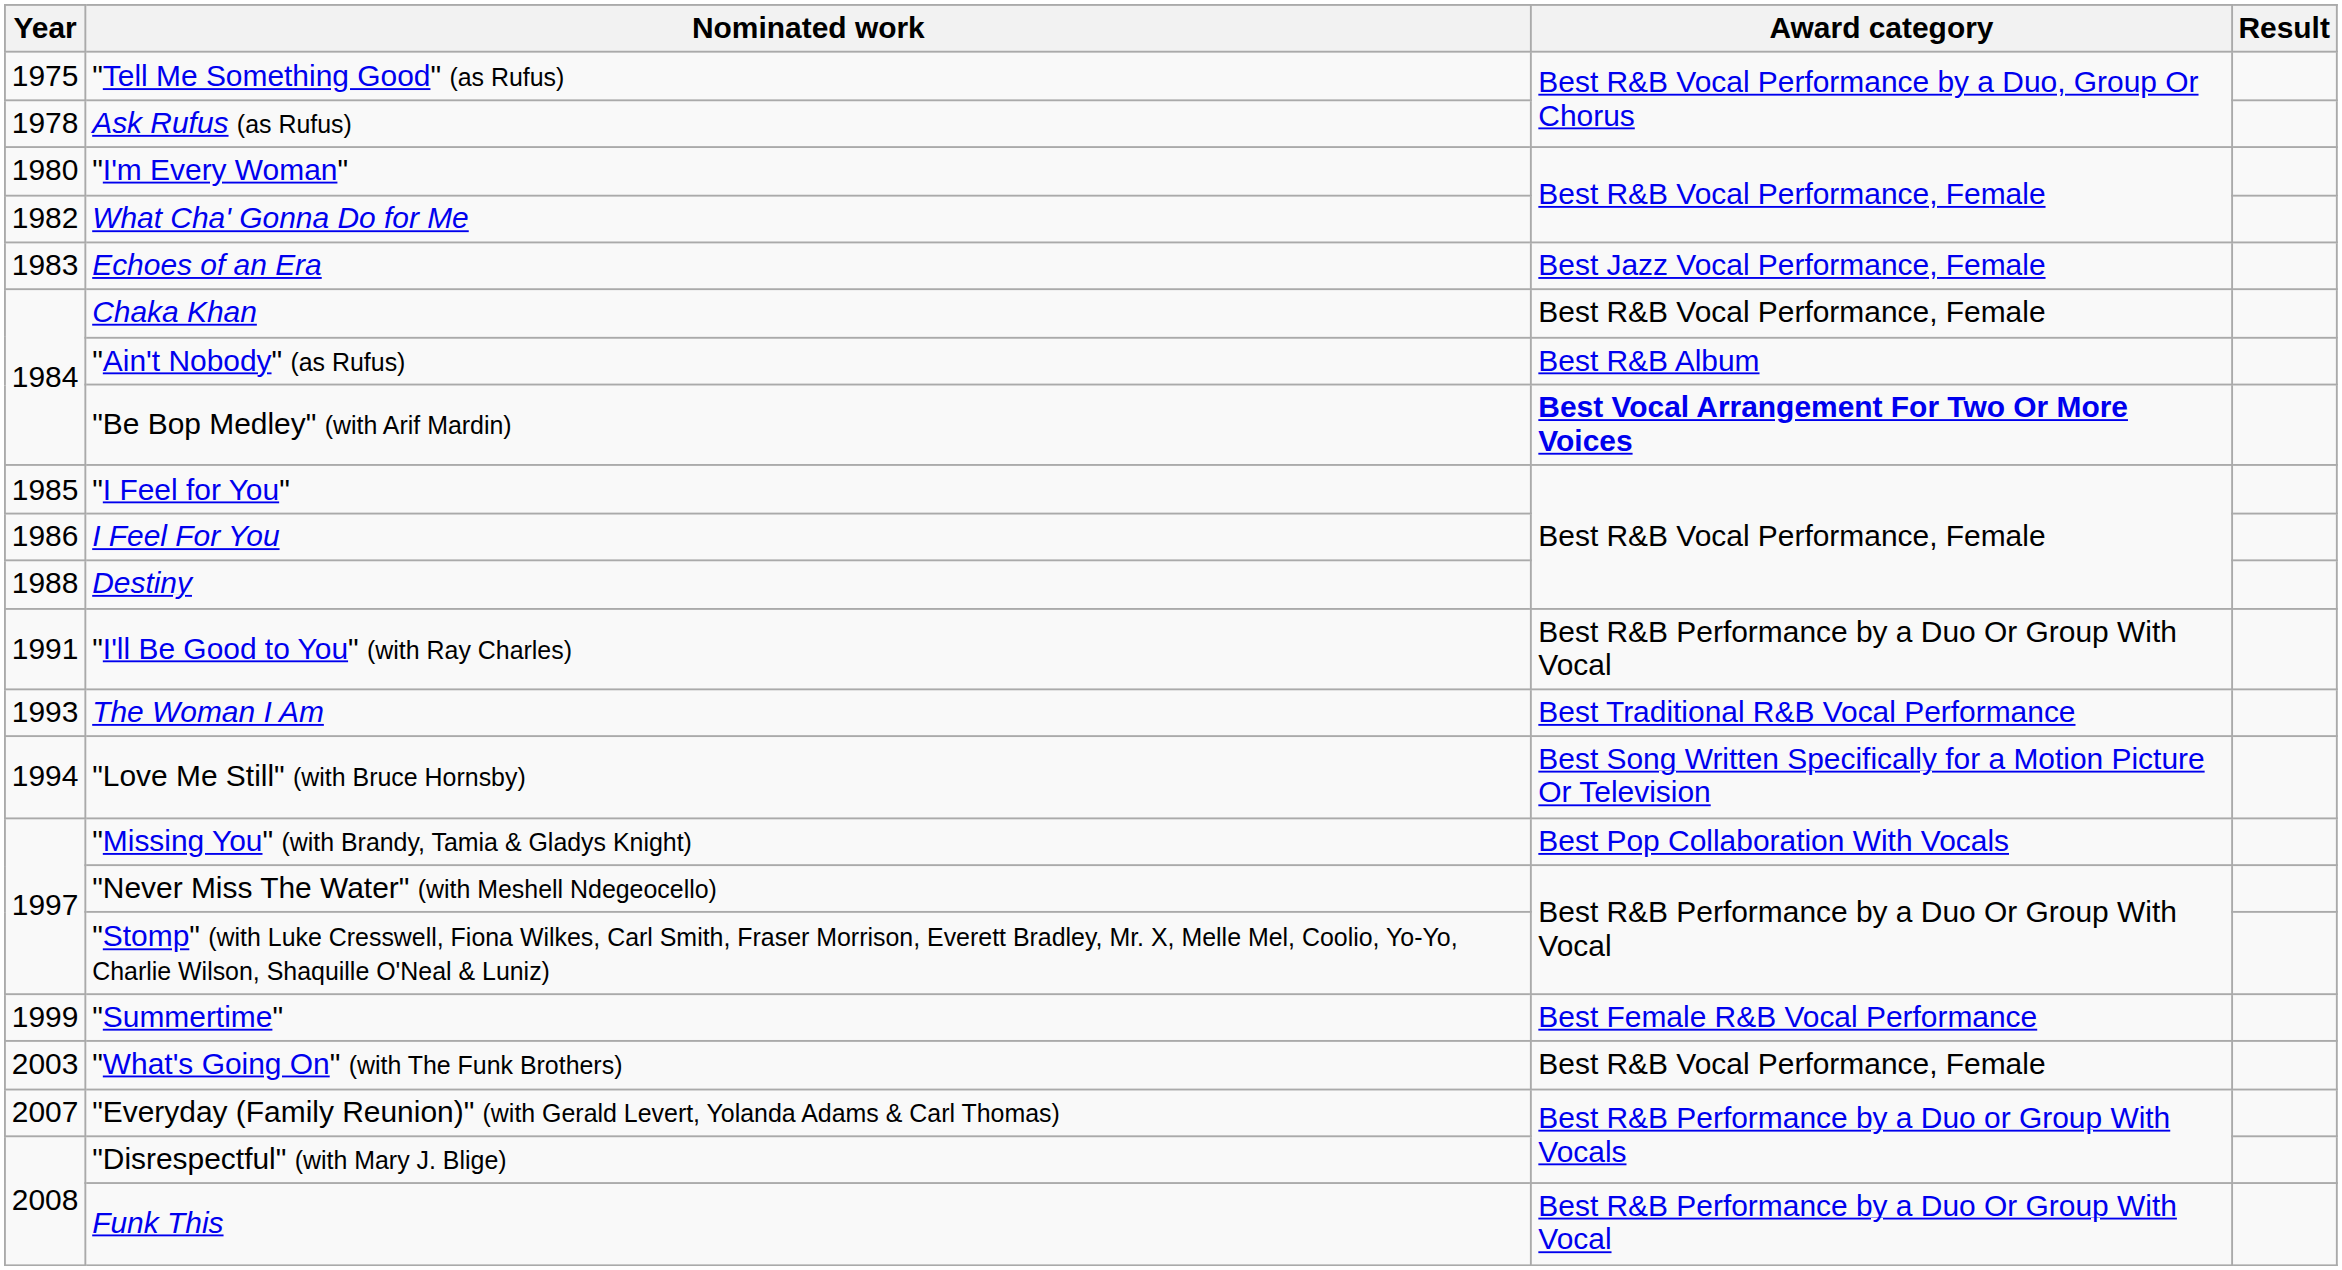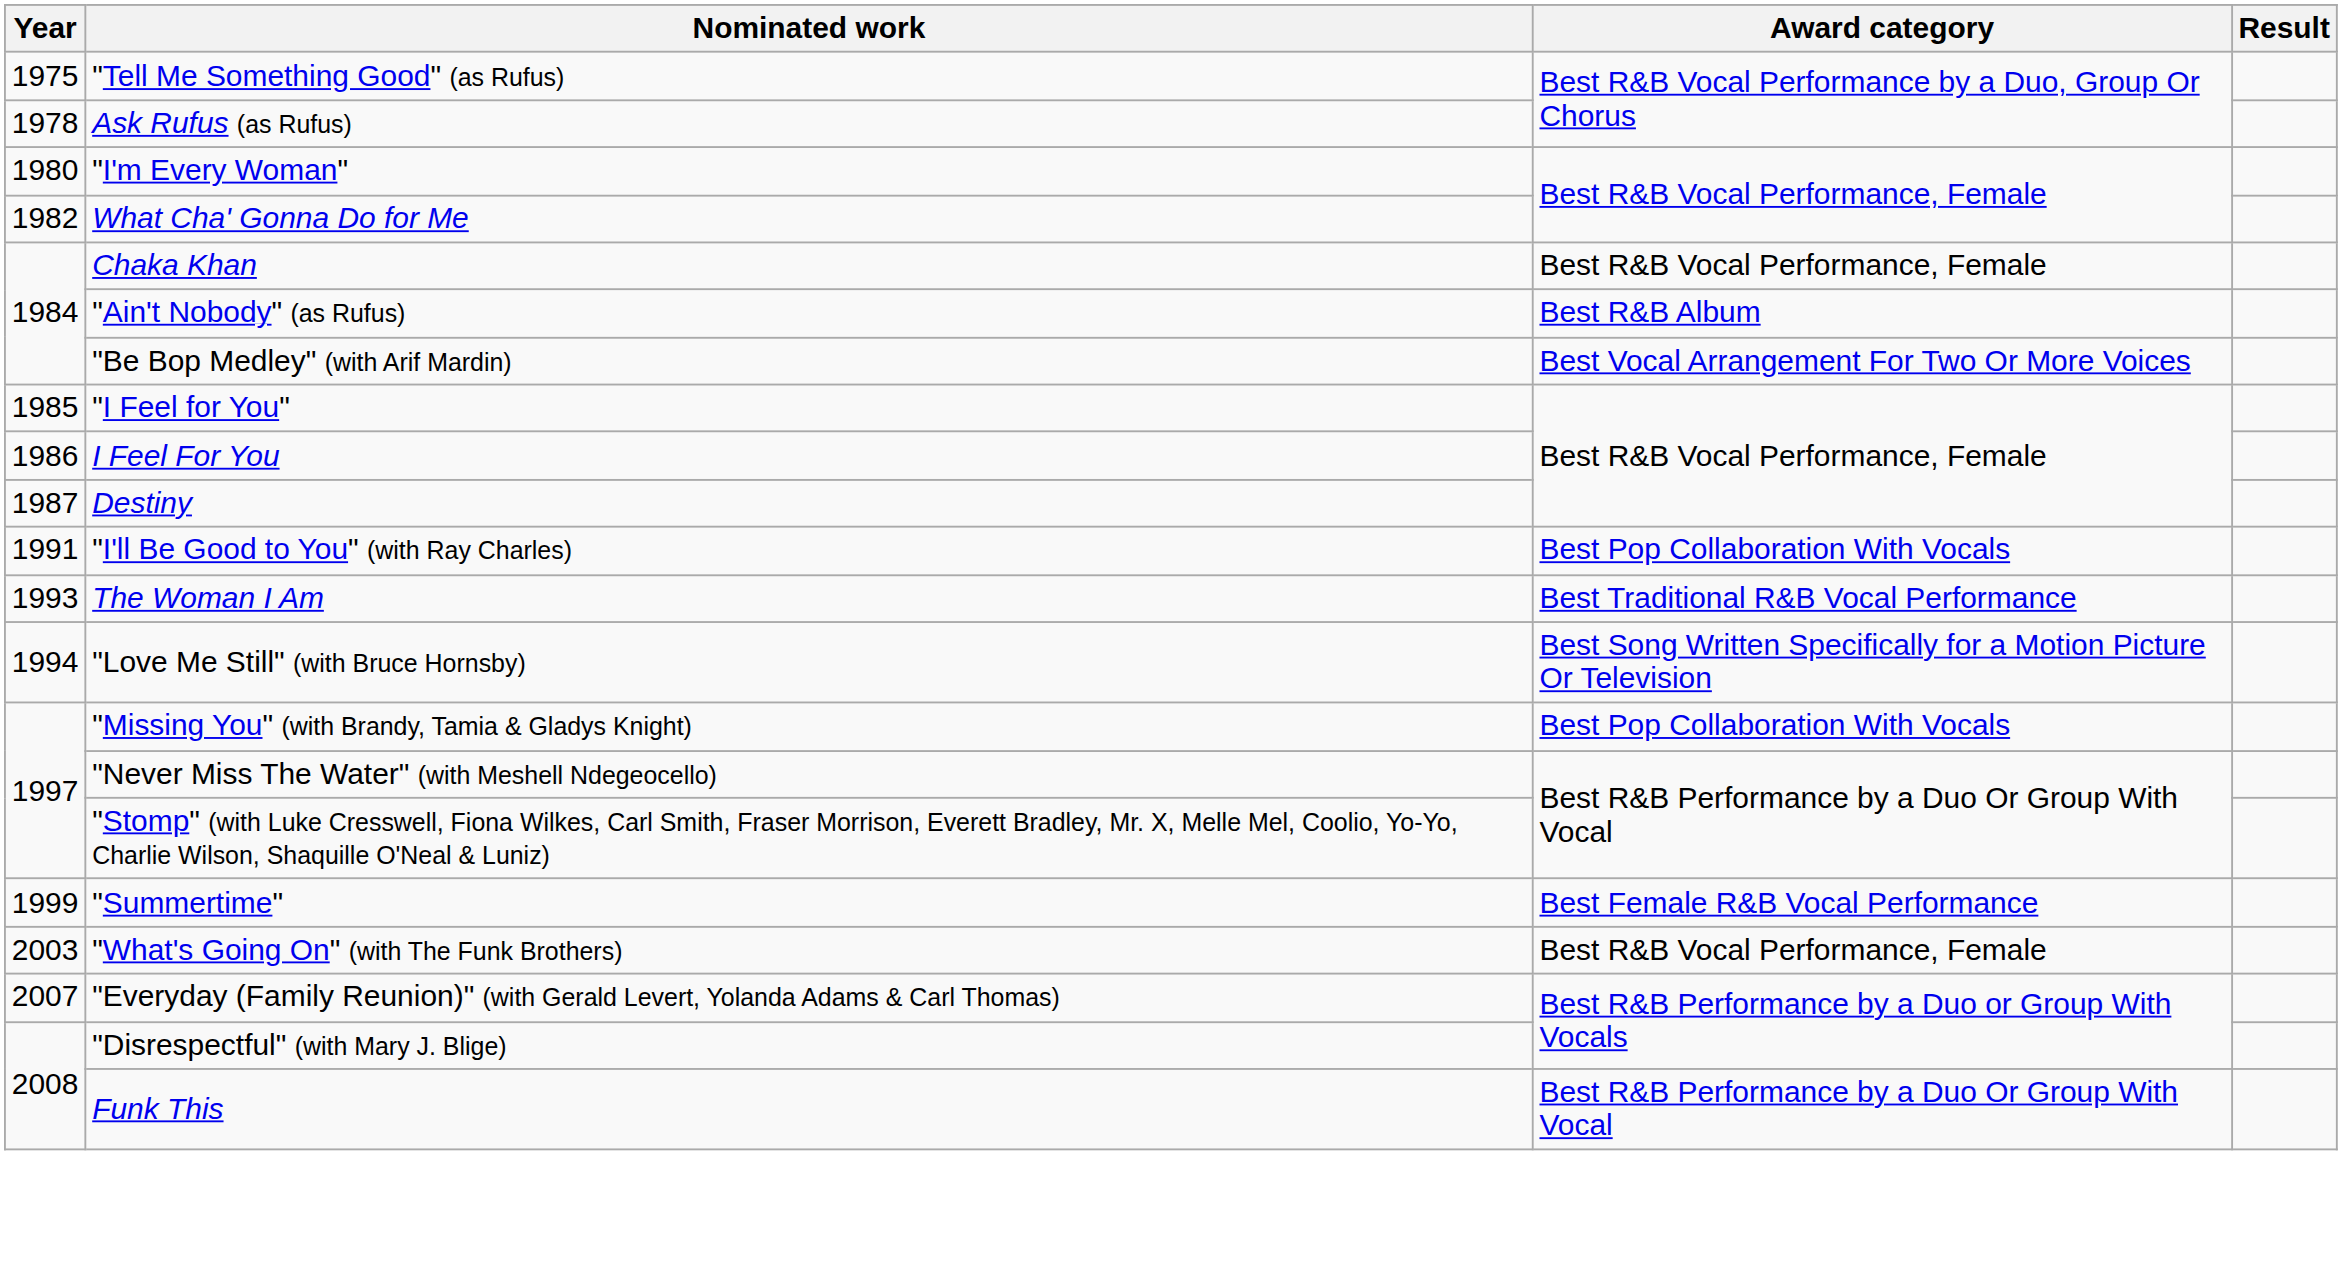- row: 1983 | Echoes of an Era | Best Jazz Vocal Performance, Female
"Be Bop Medley" (with Arif Mardin) | Award category: bold -> normal
Destiny | Year: 1988 -> 1987
"I'll Be Good to You" (with Ray Charles) | Award category: Best R&B Performance by a Duo Or Group With Vocal -> Best Pop Collaboration With Vocals
